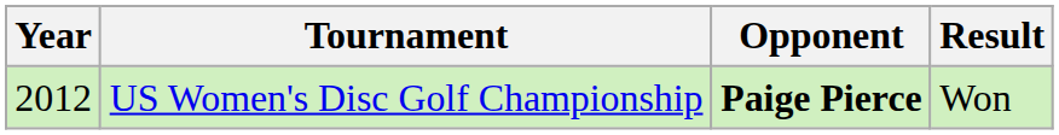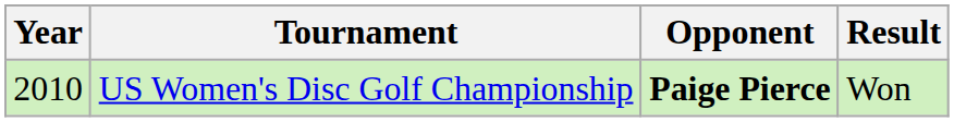US Women's Disc Golf Championship | Year: 2012 -> 2010
